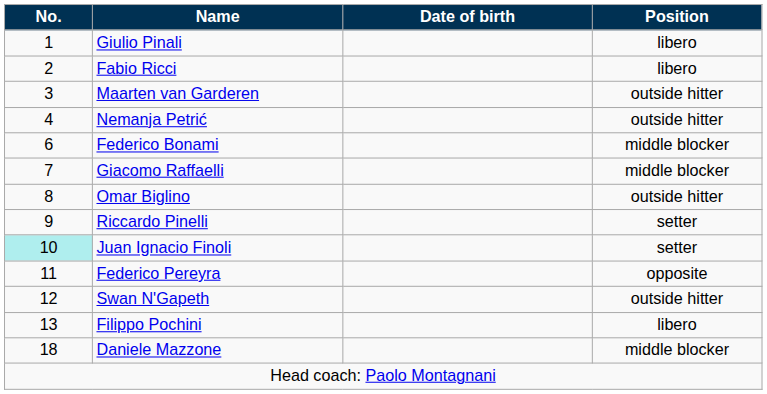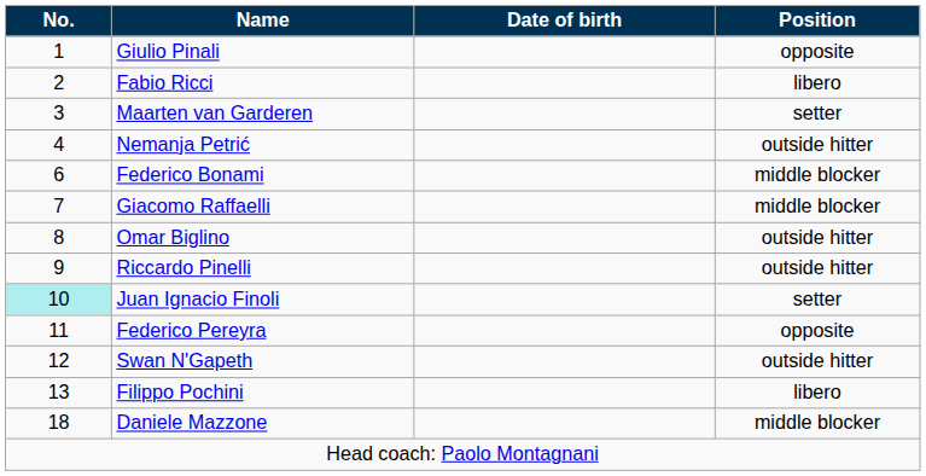Giulio Pinali | Position: libero -> opposite
Maarten van Garderen | Position: outside hitter -> setter
Riccardo Pinelli | Position: setter -> outside hitter
